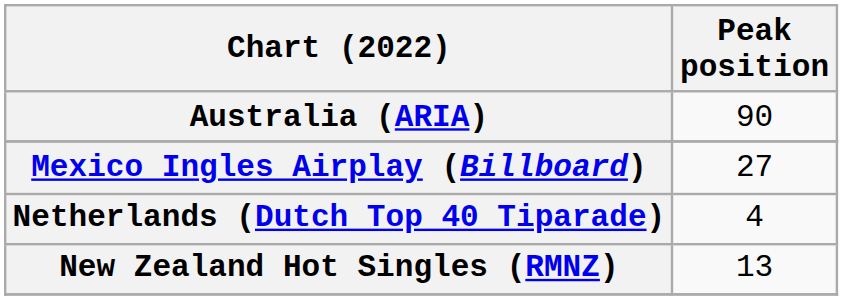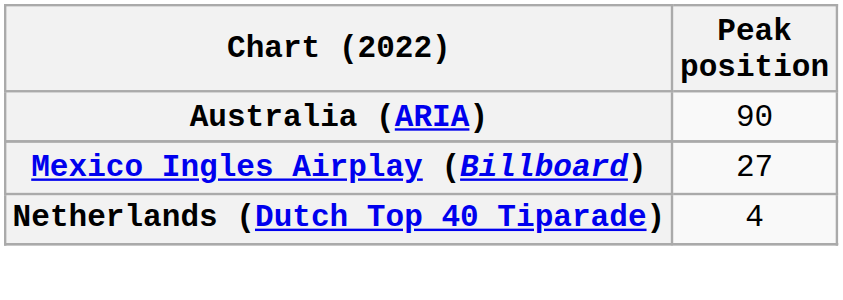- row: New Zealand Hot Singles (RMNZ) | 13
